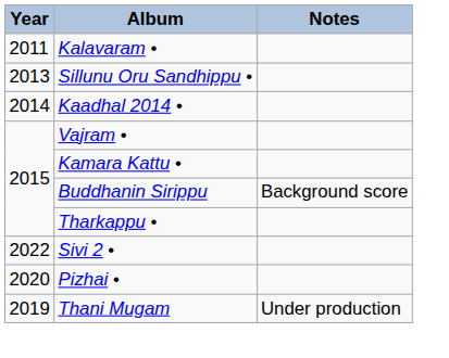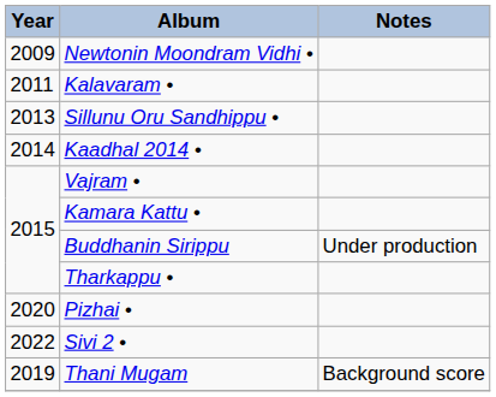+ row: 2009 | Newtonin Moondram Vidhi •
Buddhanin Sirippu | Notes: Background score -> Under production
rows swapped: Pizhai • <-> Sivi 2 •
Thani Mugam | Notes: Under production -> Background score
